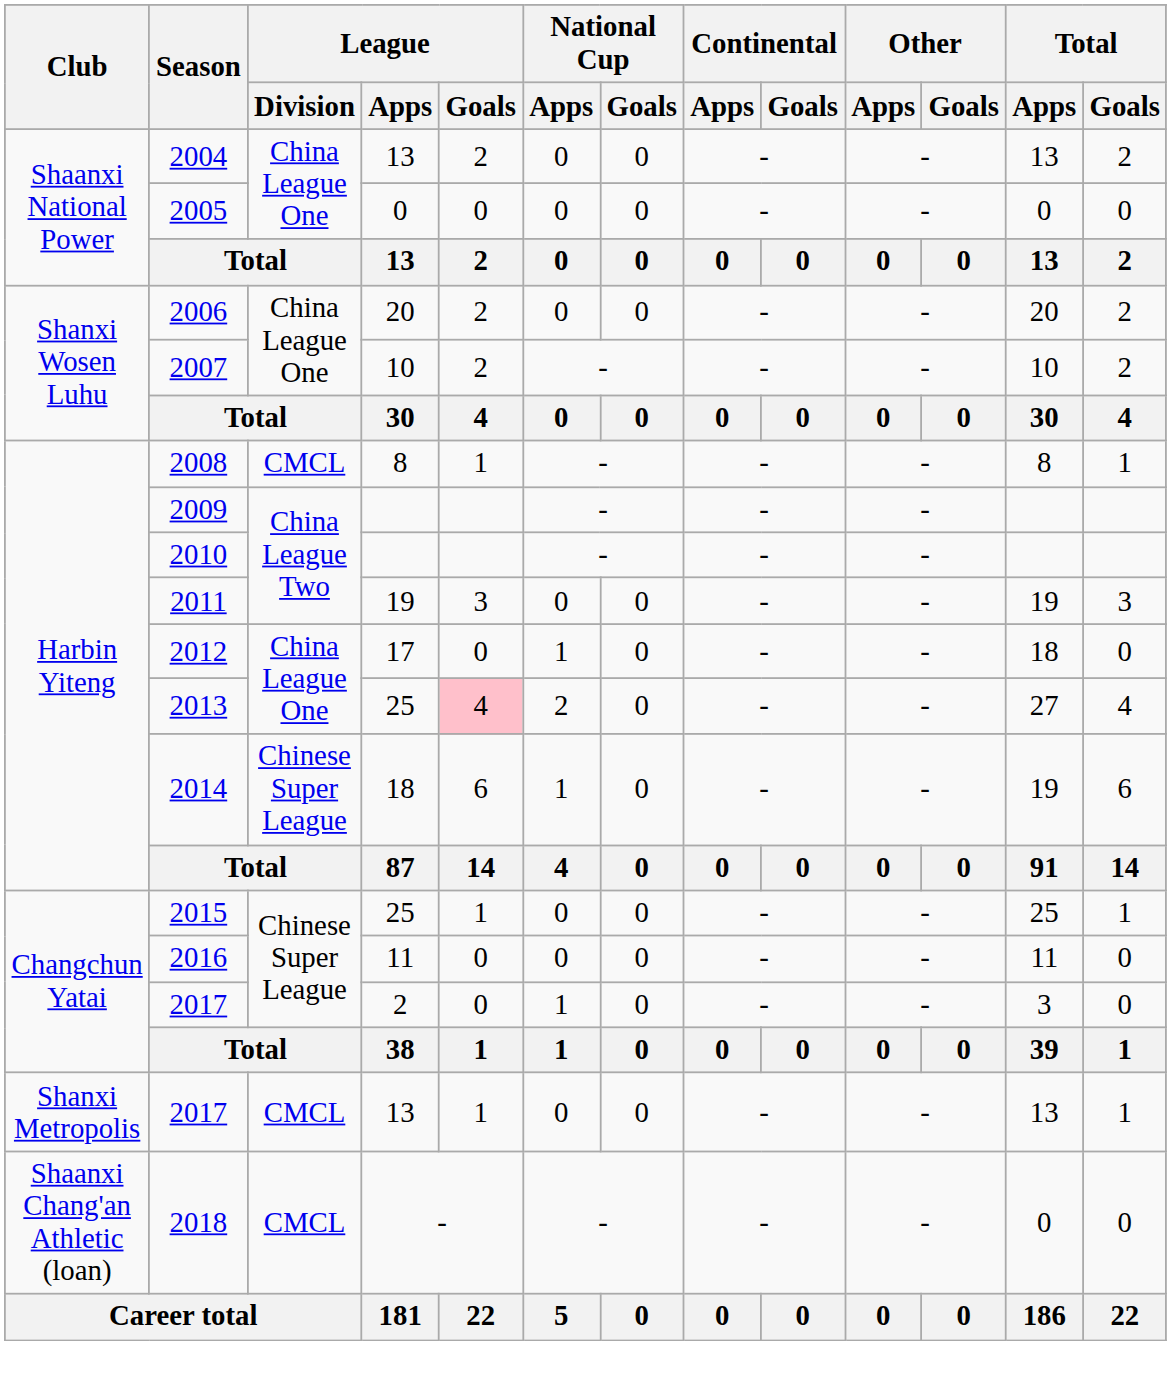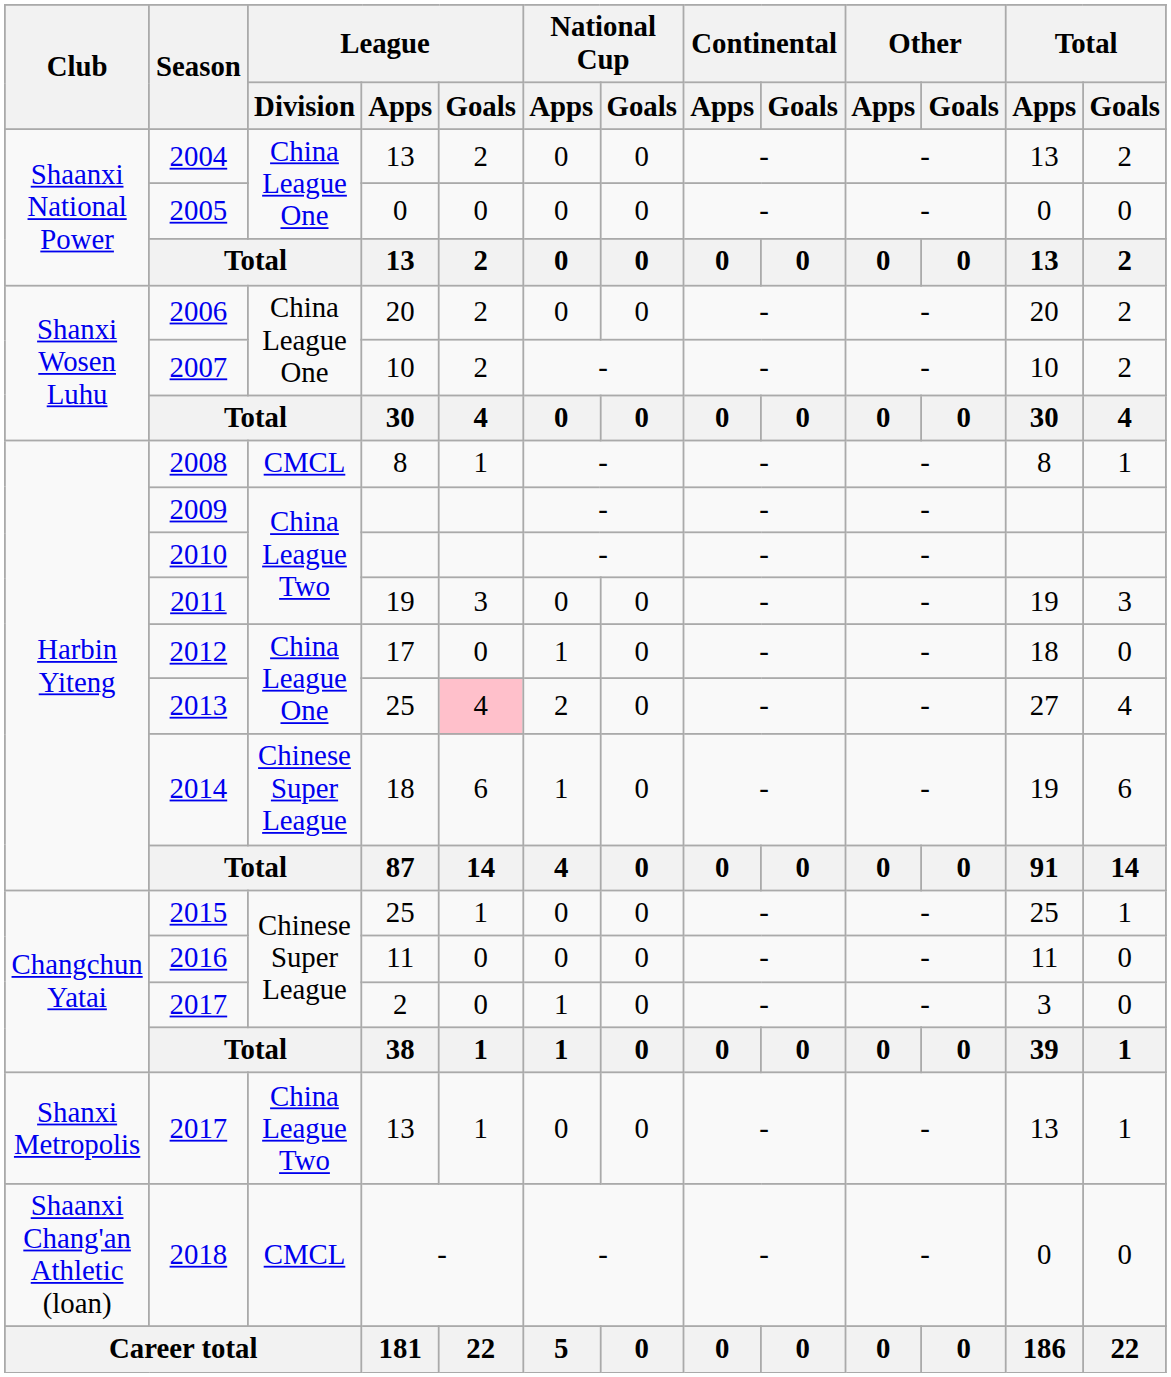2017 / 13 | League / Division: CMCL -> China League Two
